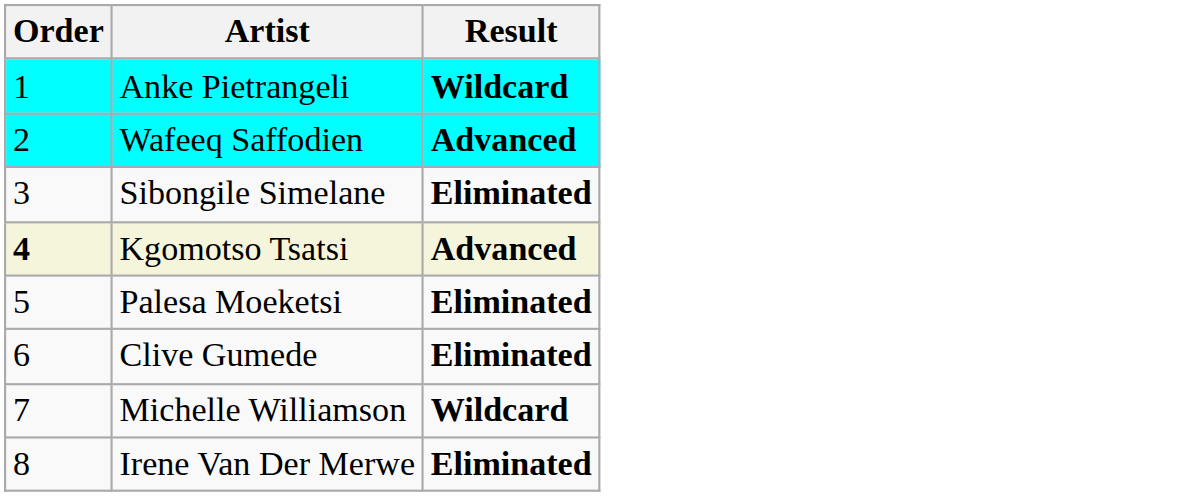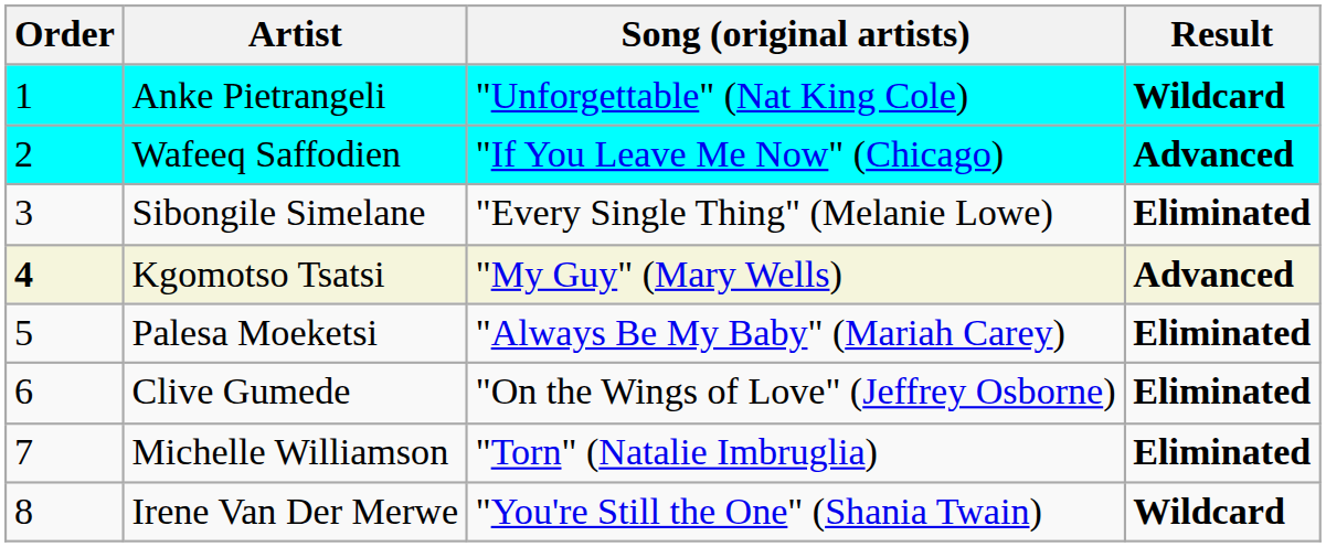+ column: Song (original artists) | "Unforgettable" (Nat King Cole) | "If You Leave Me Now" (Chicago) | "Every Single Thing" (Melanie Lowe) | "My Guy" (Mary Wells) | "Always Be My Baby" (Mariah Carey) | "On the Wings of Love" (Jeffrey Osborne) | "Torn" (Natalie Imbruglia) | "You're Still the One" (Shania Twain)
Michelle Williamson | Result: Wildcard -> Eliminated
Irene Van Der Merwe | Result: Eliminated -> Wildcard
